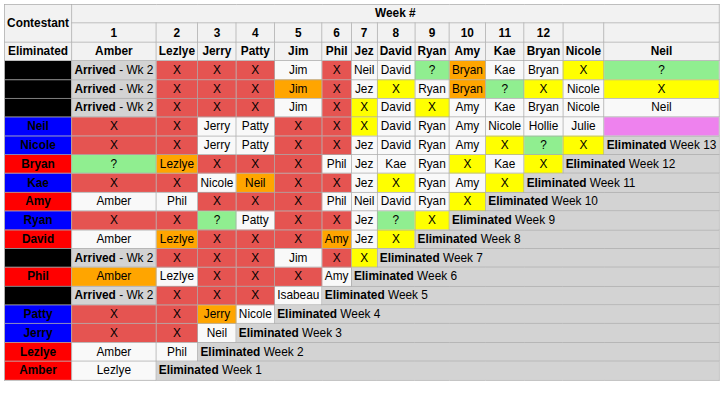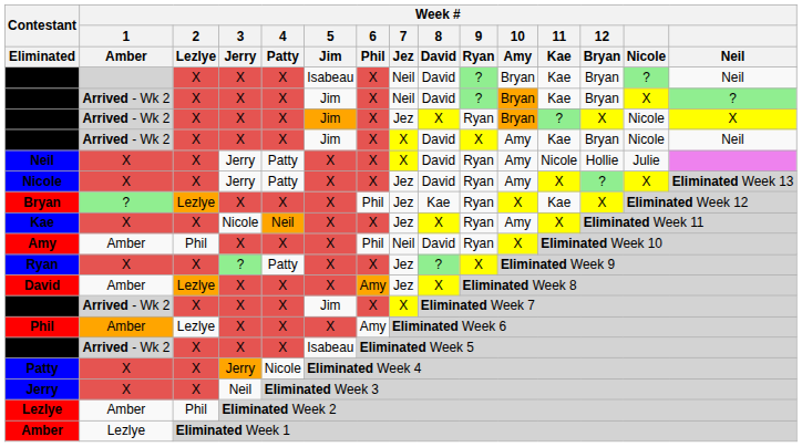+ row: Bill | X | X | X | Isabeau | X | Neil | David | ? | Bryan | Kae | Bryan | ? | Neil
